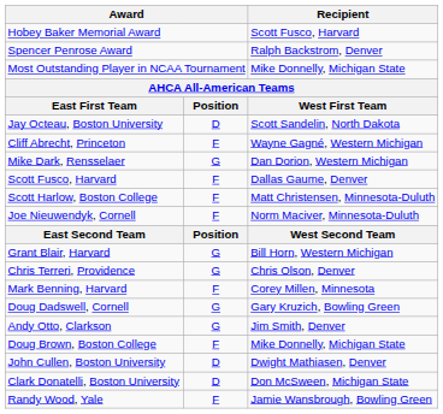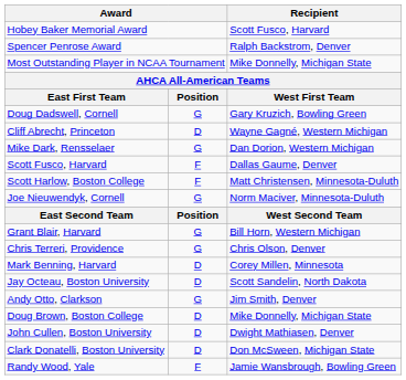rows swapped: Doug Dadswell, Cornell <-> Jay Octeau, Boston University
Cliff Abrecht, Princeton | column 2: F -> D
Joe Nieuwendyk, Cornell | column 2: F -> G
Mark Benning, Harvard | column 2: F -> D
Doug Brown, Boston College | column 2: F -> D
